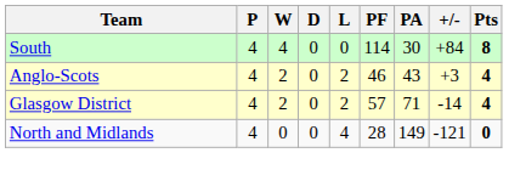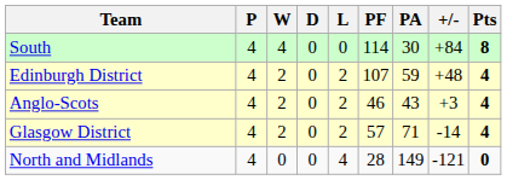+ row: Edinburgh District | 4 | 2 | 0 | 2 | 107 | 59 | +48 | 4
